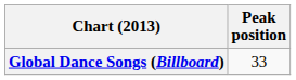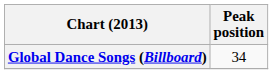Global Dance Songs (Billboard) | Peak position: 33 -> 34
